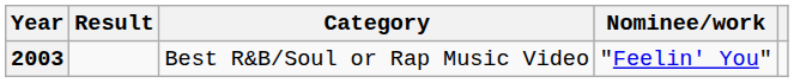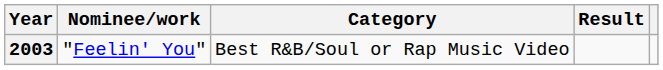columns swapped: Nominee/work <-> Result
